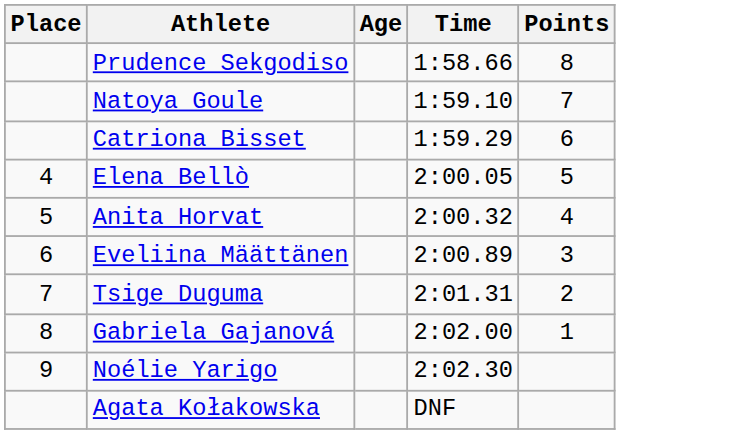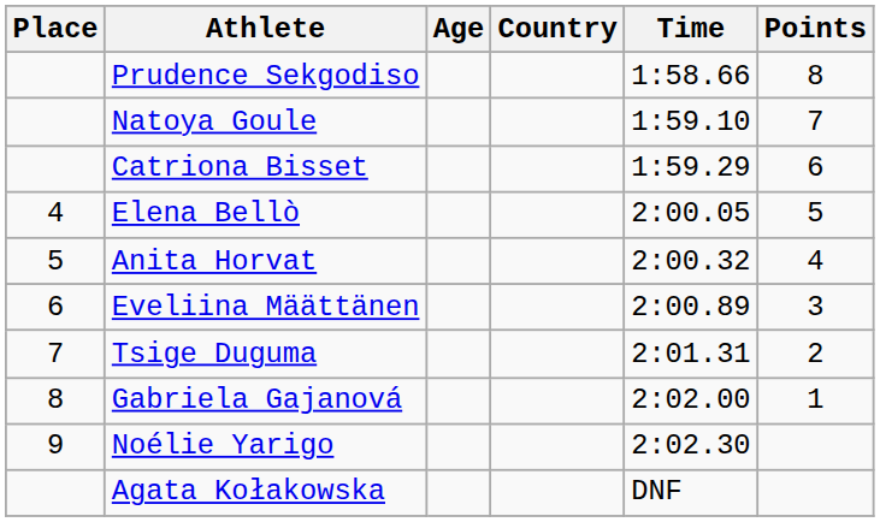+ column: Country
